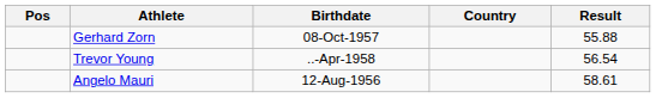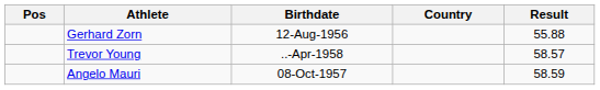Gerhard Zorn | Birthdate: 08-Oct-1957 -> 12-Aug-1956
Trevor Young | Result: 56.54 -> 58.57
Angelo Mauri | Birthdate: 12-Aug-1956 -> 08-Oct-1957
Angelo Mauri | Result: 58.61 -> 58.59
